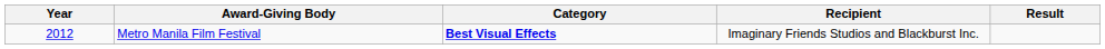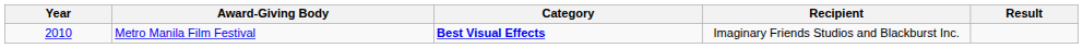Metro Manila Film Festival | Year: 2012 -> 2010
